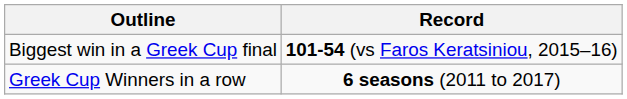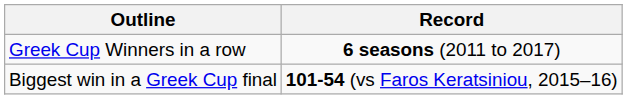rows swapped: Biggest win in a Greek Cup final <-> Greek Cup Winners in a row
